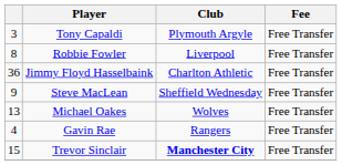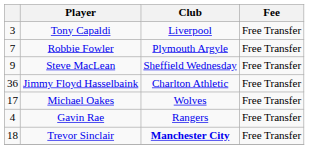Tony Capaldi | Club: Plymouth Argyle -> Liverpool
Robbie Fowler | column 1: 8 -> 7
Robbie Fowler | Club: Liverpool -> Plymouth Argyle
rows swapped: Jimmy Floyd Hasselbaink <-> Steve MacLean
Michael Oakes | column 1: 13 -> 17
Trevor Sinclair | column 1: 15 -> 18
